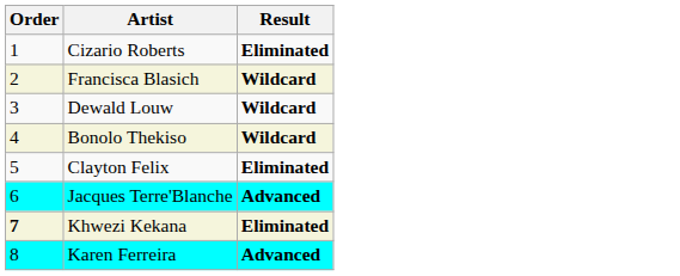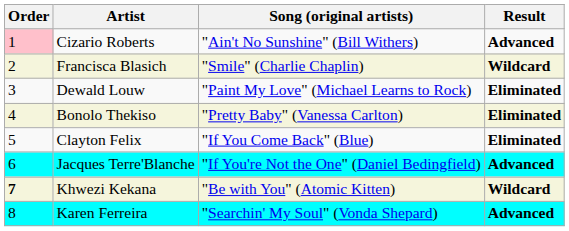+ column: Song (original artists) | "Ain't No Sunshine" (Bill Withers) | "Smile" (Charlie Chaplin) | "Paint My Love" (Michael Learns to Rock) | "Pretty Baby" (Vanessa Carlton) | "If You Come Back" (Blue) | "If You're Not the One" (Daniel Bedingfield) | "Be with You" (Atomic Kitten) | "Searchin' My Soul" (Vonda Shepard)
Cizario Roberts | Order: no background -> pink background
Cizario Roberts | Result: Eliminated -> Advanced
Dewald Louw | Result: Wildcard -> Eliminated
Bonolo Thekiso | Result: Wildcard -> Eliminated
Khwezi Kekana | Result: Eliminated -> Wildcard
